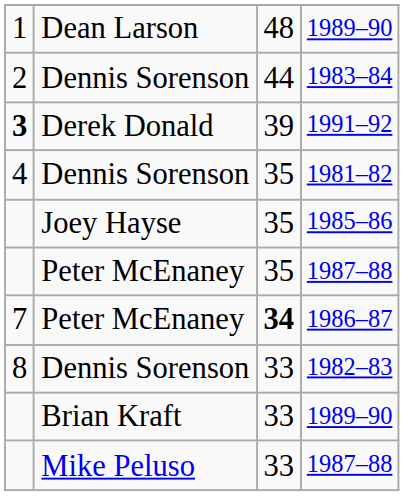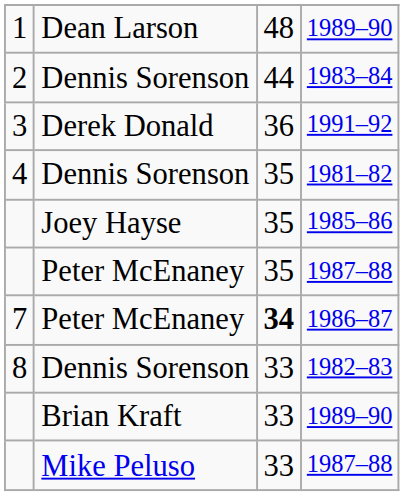1991–92 | column 1: bold -> normal
1991–92 | column 3: 39 -> 36
